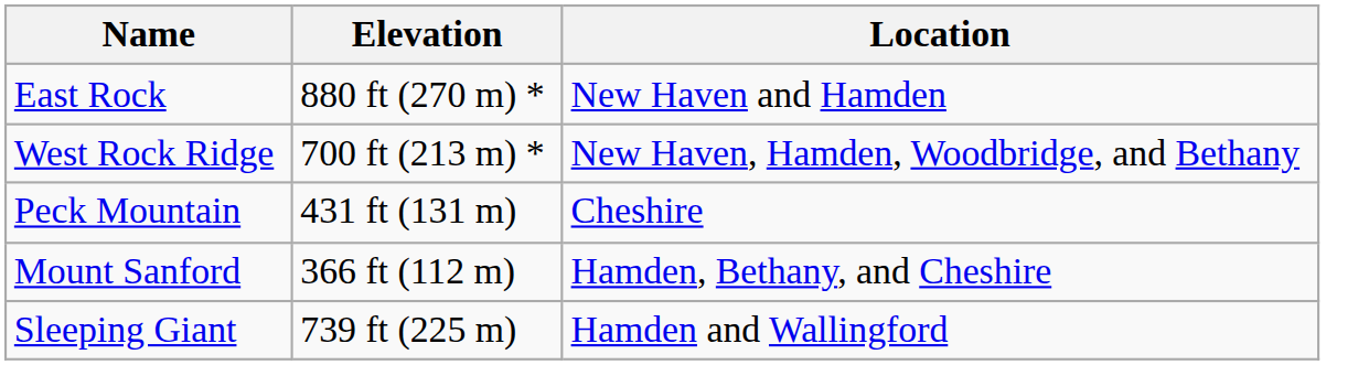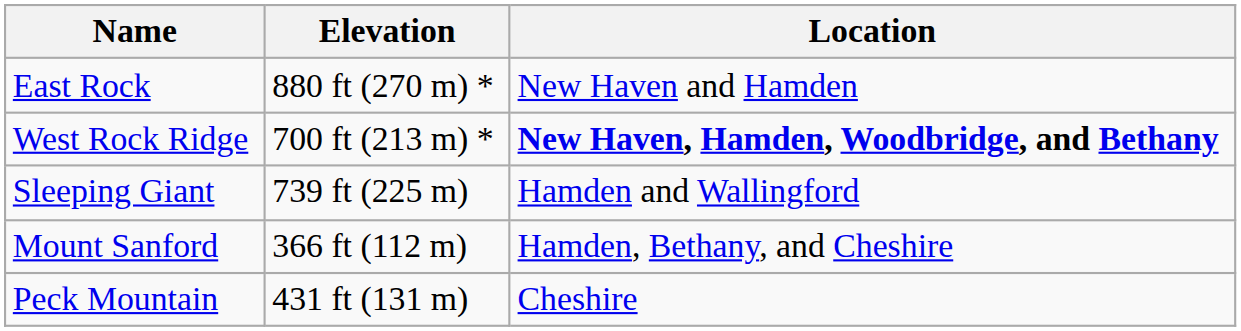West Rock Ridge | Location: normal -> bold
rows swapped: Sleeping Giant <-> Peck Mountain
